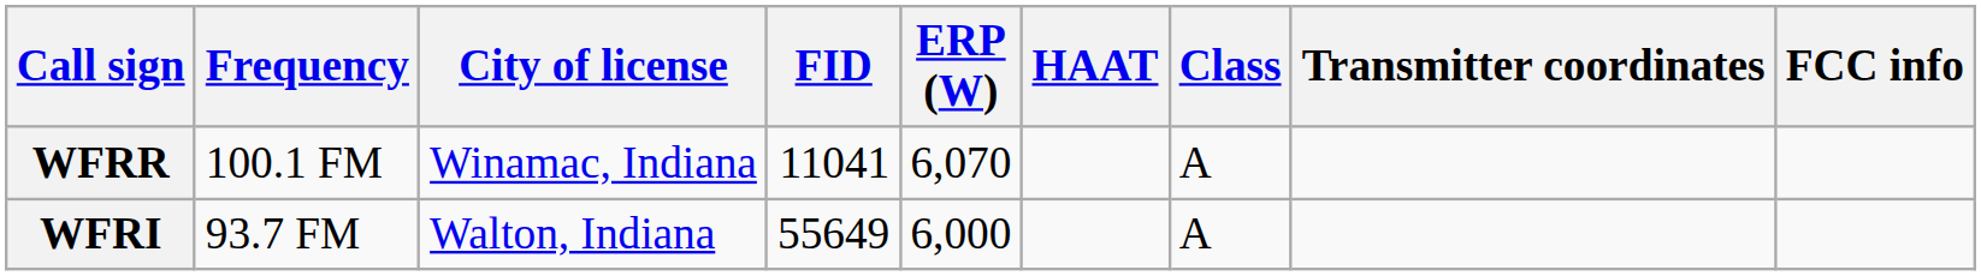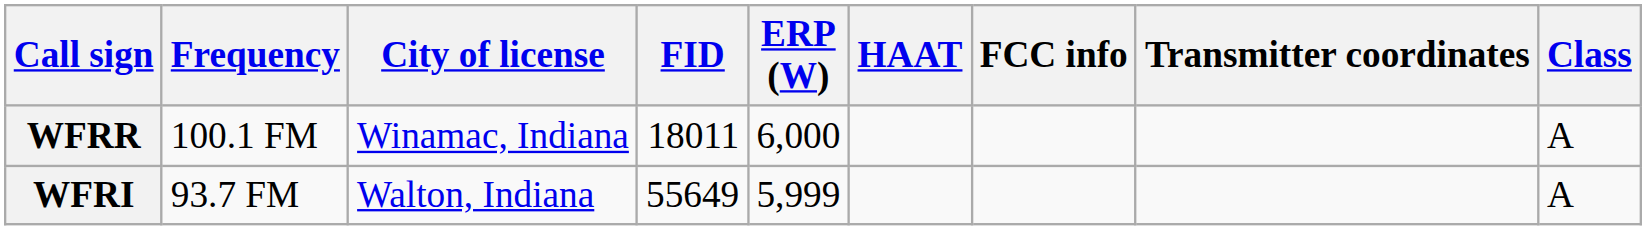columns swapped: Class <-> FCC info
WFRR | FID: 11041 -> 18011
WFRR | ERP (W): 6,070 -> 6,000
WFRI | ERP (W): 6,000 -> 5,999
